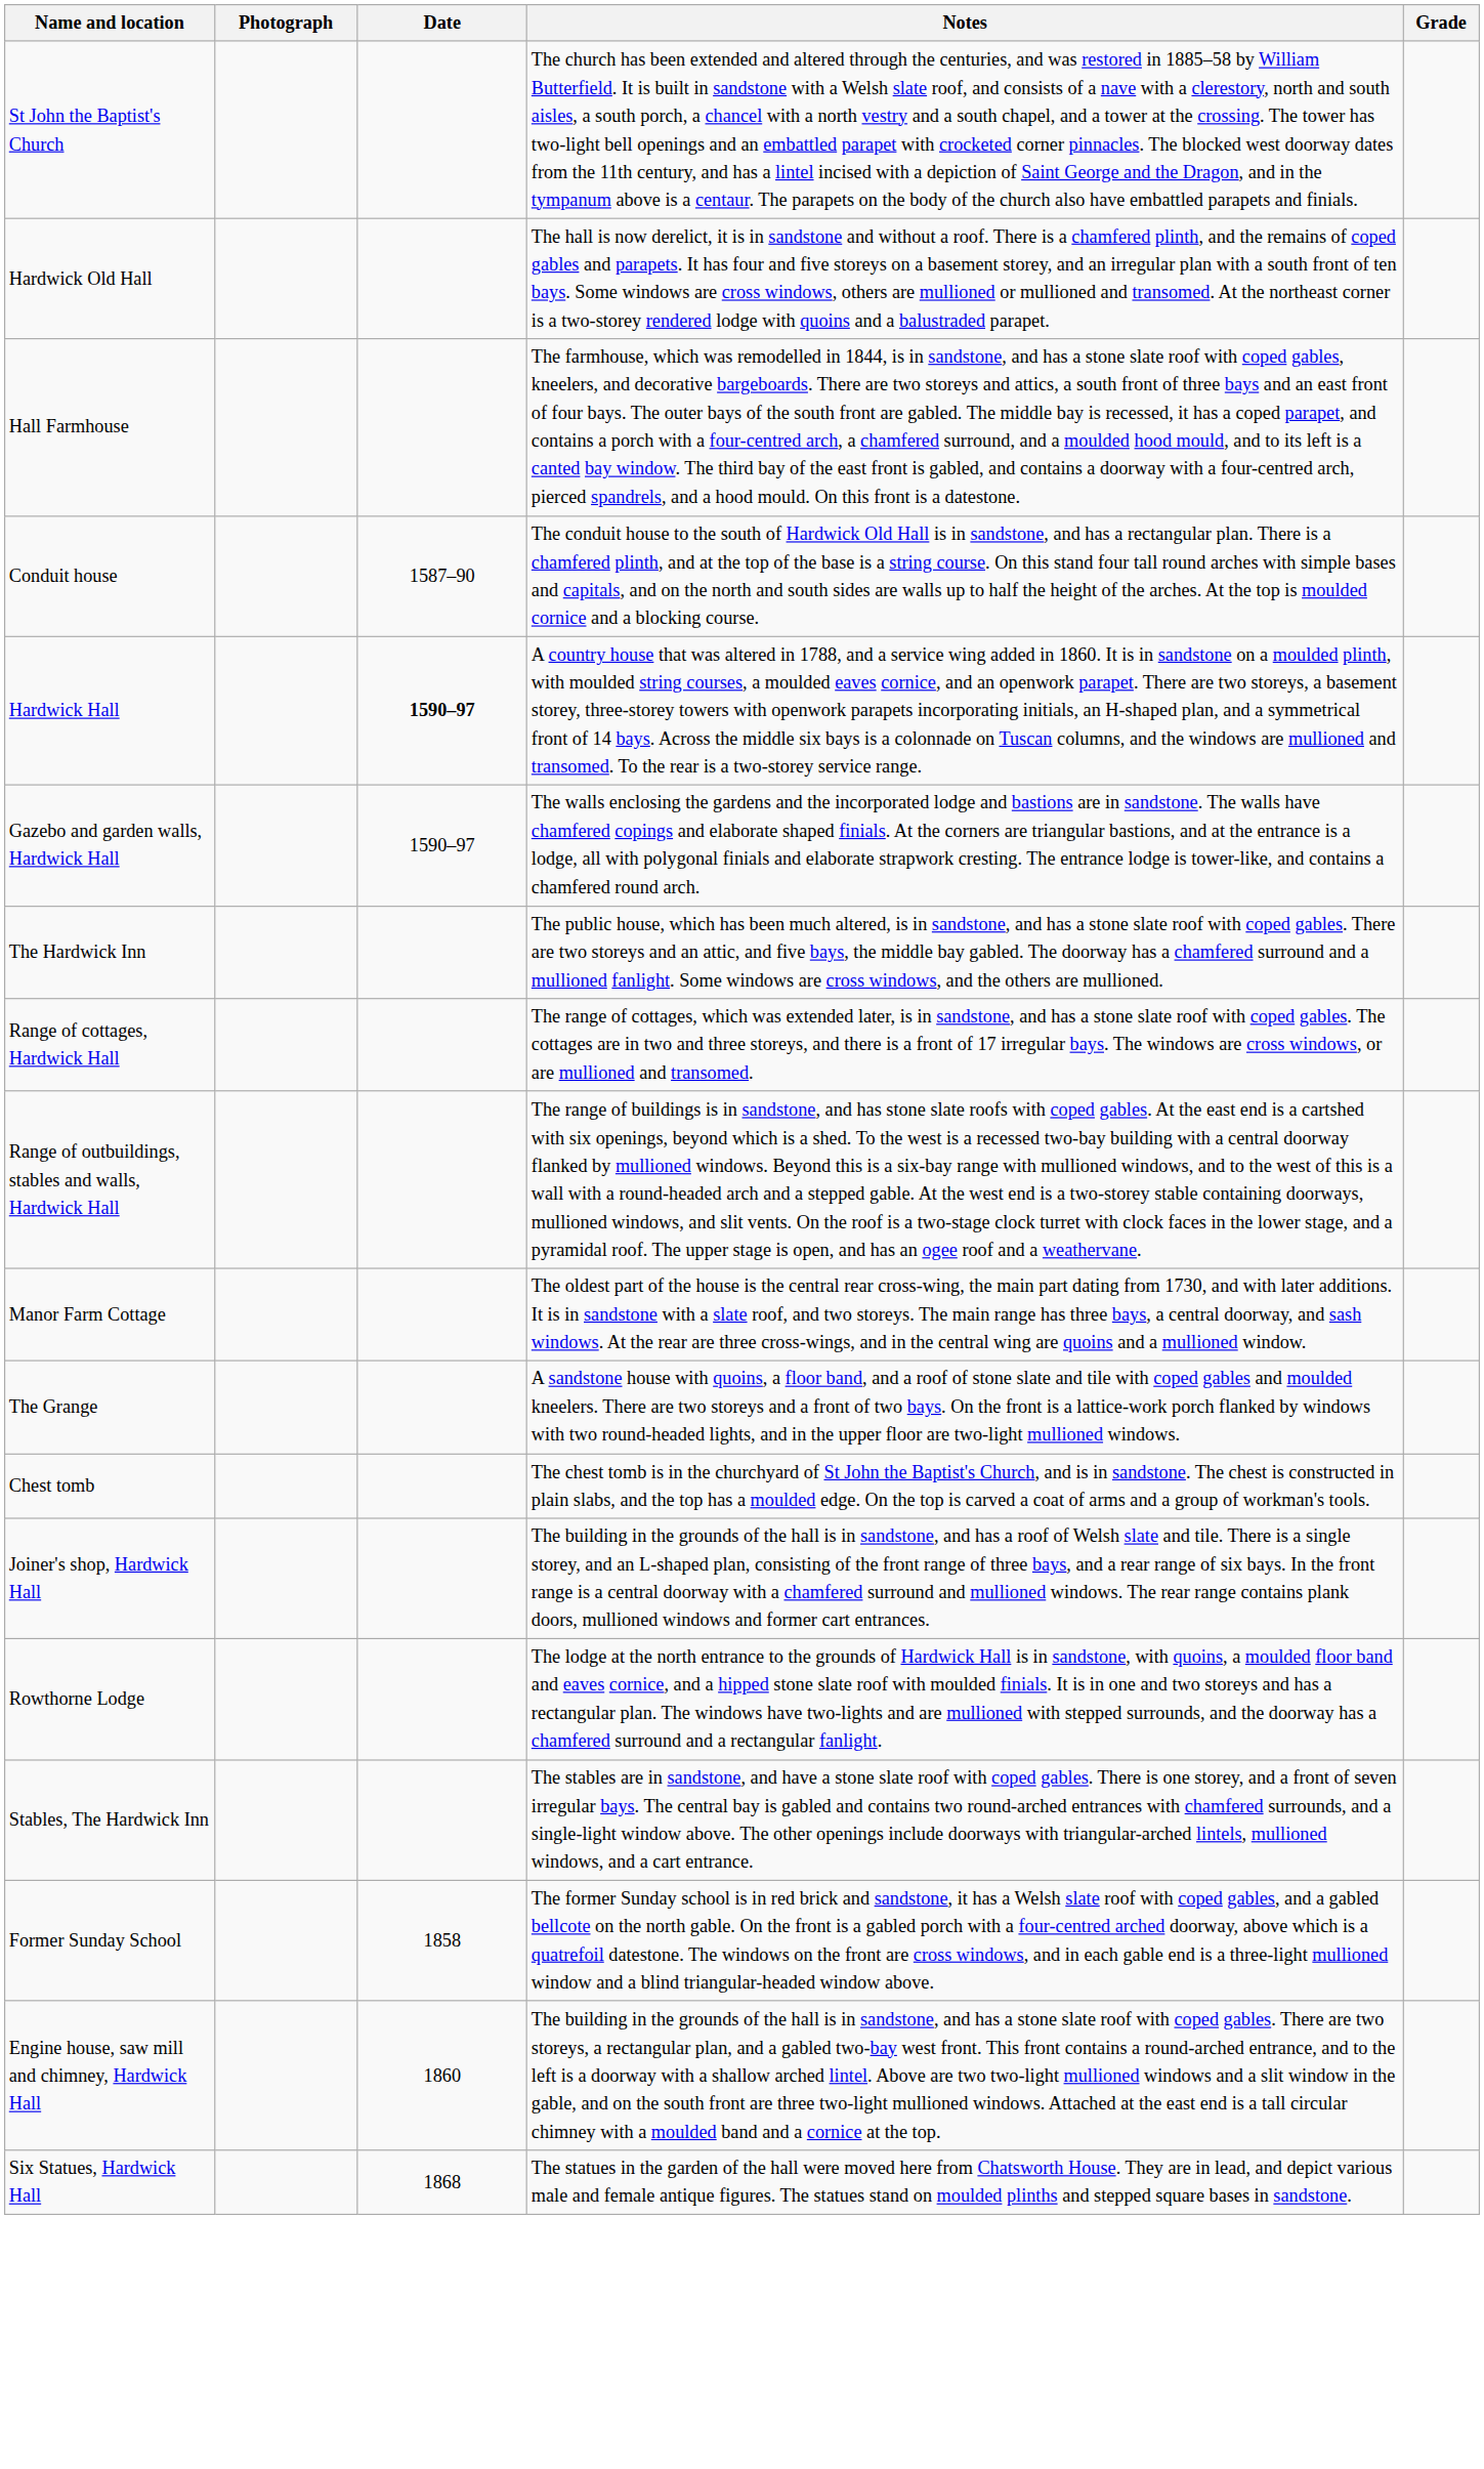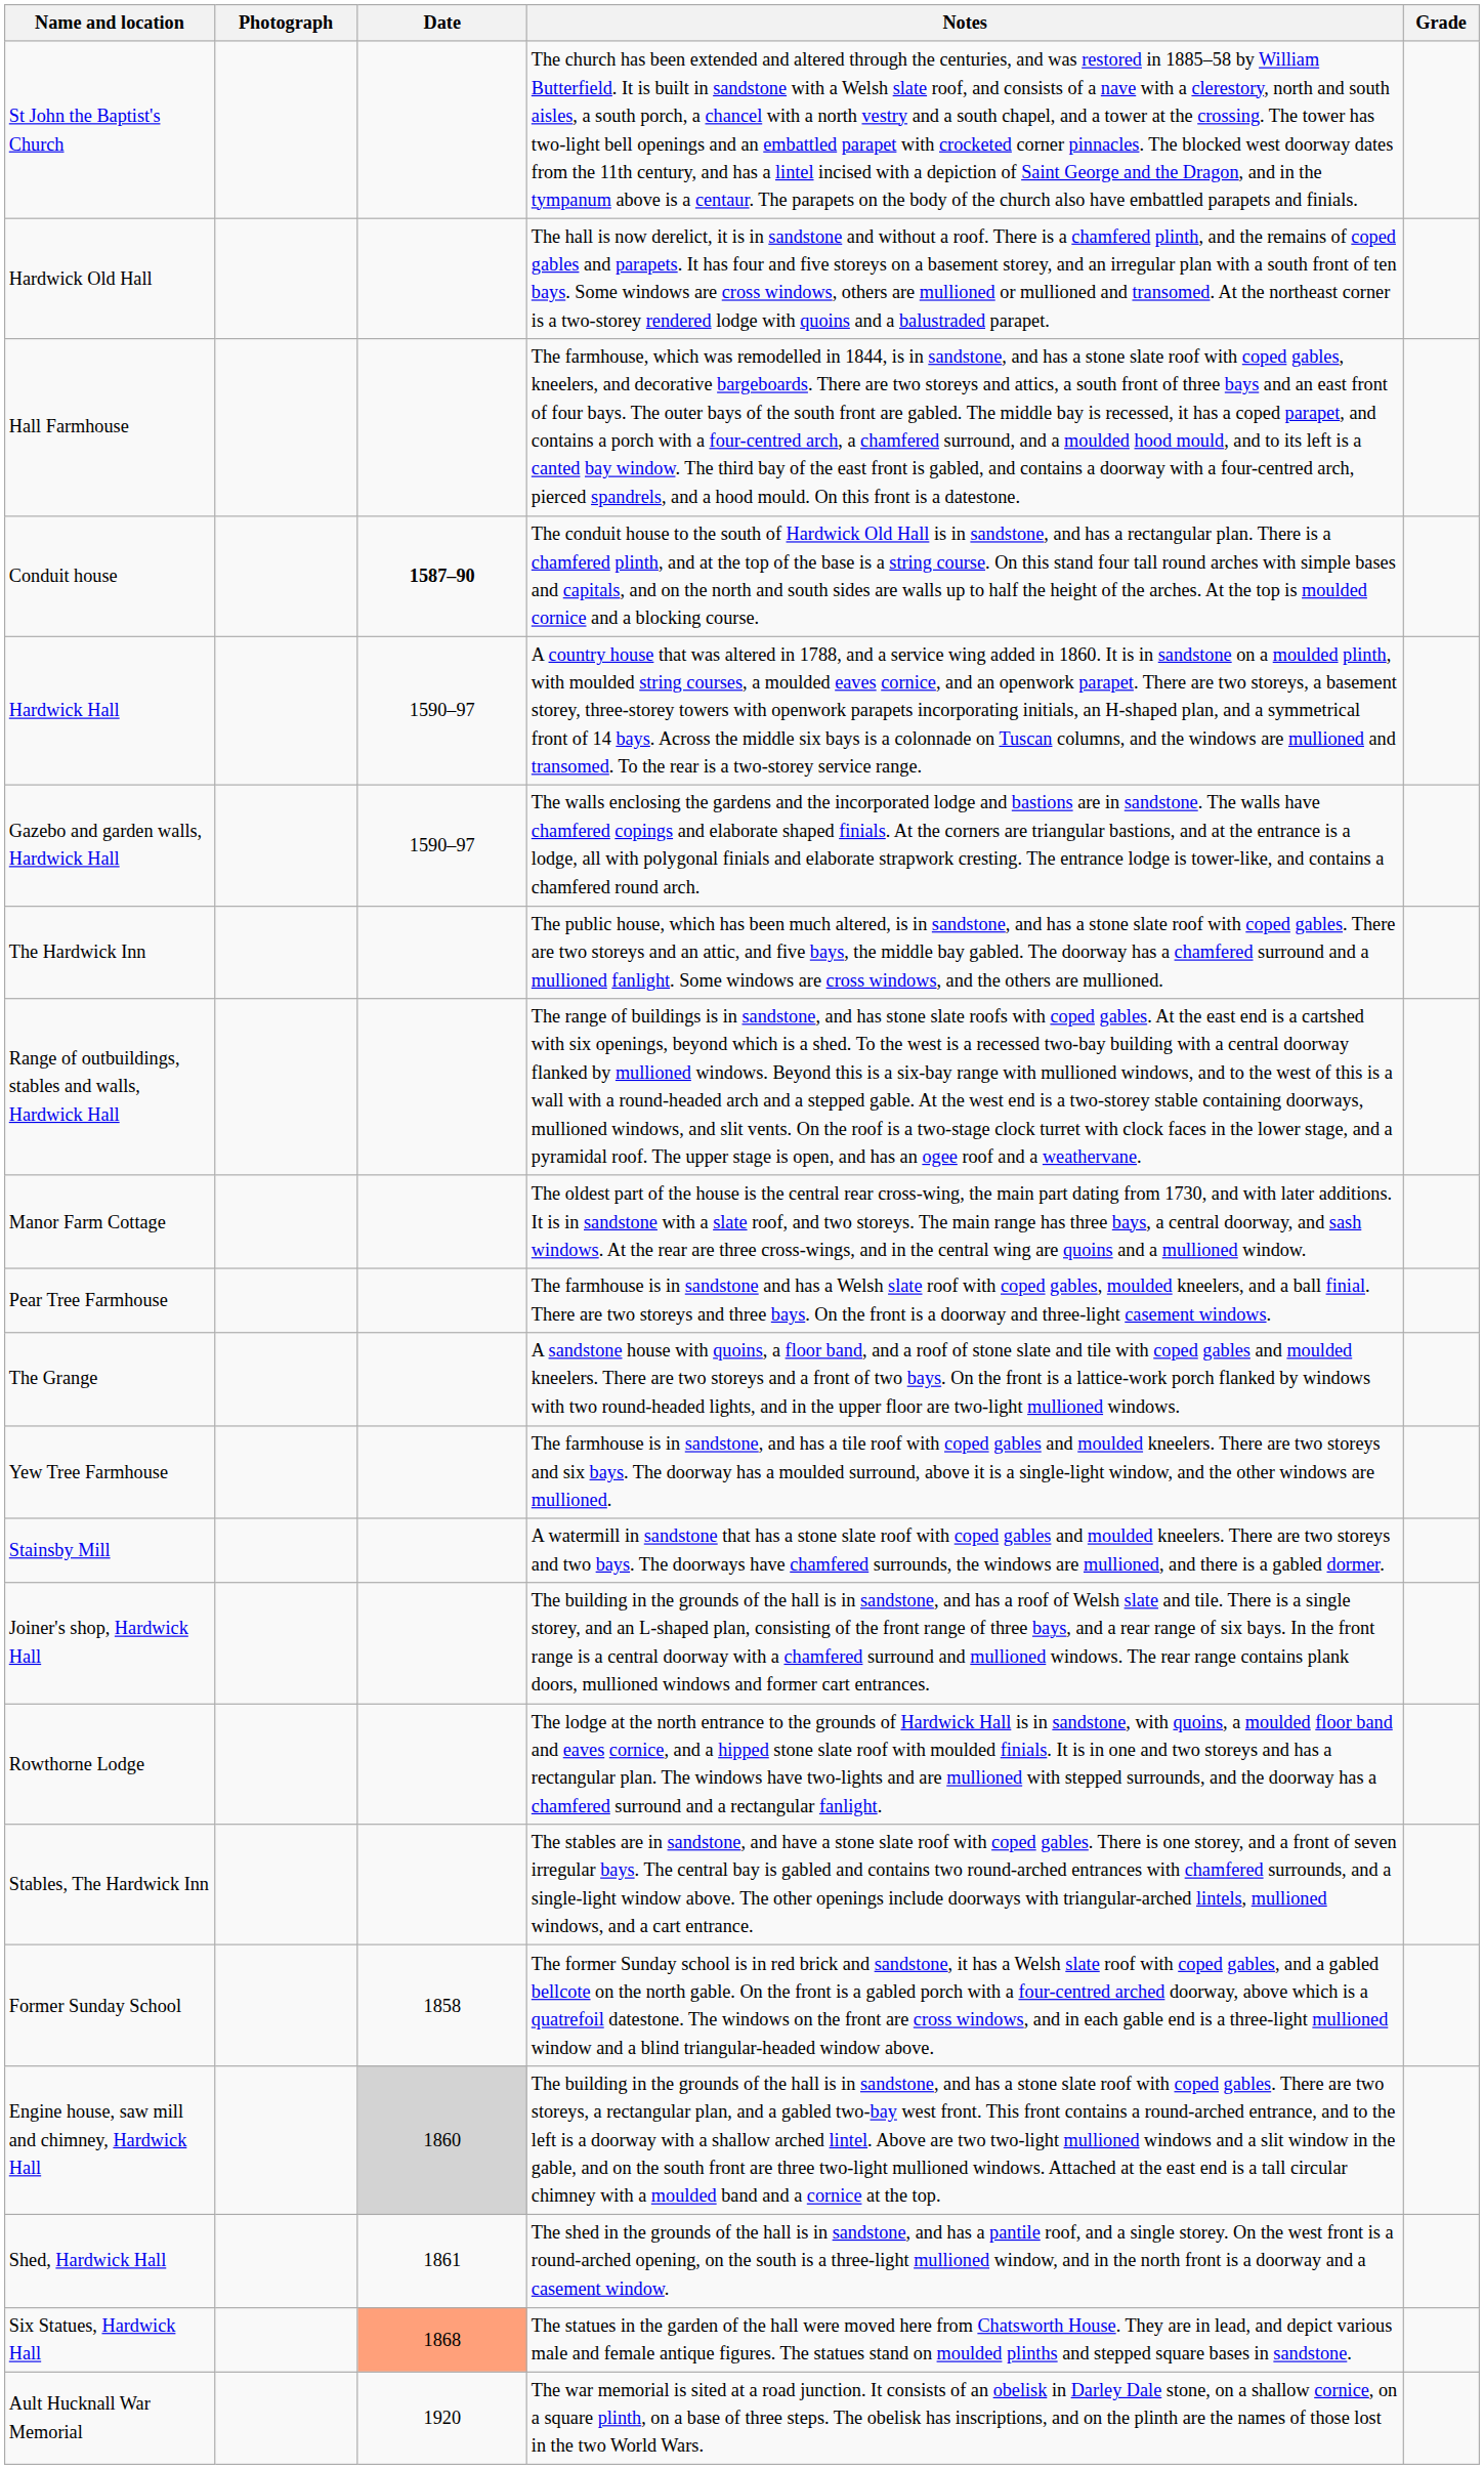Conduit house | Date: normal -> bold
Hardwick Hall | Date: bold -> normal
- row: Range of cottages, Hardwick Hall | The range of cottages, which was extended later, is in sandstone, and has a stone slate roof with coped gables. The cottages are in two and three storeys, and there is a front of 17 irregular bays. The windows are cross windows, or are mullioned and transomed.
+ row: Pear Tree Farmhouse | The farmhouse is in sandstone and has a Welsh slate roof with coped gables, moulded kneelers, and a ball finial. There are two storeys and three bays. On the front is a doorway and three-light casement windows.
- row: Chest tomb | The chest tomb is in the churchyard of St John the Baptist's Church, and is in sandstone. The chest is constructed in plain slabs, and the top has a moulded edge. On the top is carved a coat of arms and a group of workman's tools.
+ row: Yew Tree Farmhouse | The farmhouse is in sandstone, and has a tile roof with coped gables and moulded kneelers. There are two storeys and six bays. The doorway has a moulded surround, above it is a single-light window, and the other windows are mullioned.
+ row: Stainsby Mill | A watermill in sandstone that has a stone slate roof with coped gables and moulded kneelers. There are two storeys and two bays. The doorways have chamfered surrounds, the windows are mullioned, and there is a gabled dormer.
Engine house, saw mill and chimney, Hardwick Hall | Date: no background -> lightgrey background
+ row: Shed, Hardwick Hall | 1861 | The shed in the grounds of the hall is in sandstone, and has a pantile roof, and a single storey. On the west front is a round-arched opening, on the south is a three-light mullioned window, and in the north front is a doorway and a casement window.
Six Statues, Hardwick Hall | Date: no background -> lightsalmon background
+ row: Ault Hucknall War Memorial | 1920 | The war memorial is sited at a road junction. It consists of an obelisk in Darley Dale stone, on a shallow cornice, on a square plinth, on a base of three steps. The obelisk has inscriptions, and on the plinth are the names of those lost in the two World Wars.
